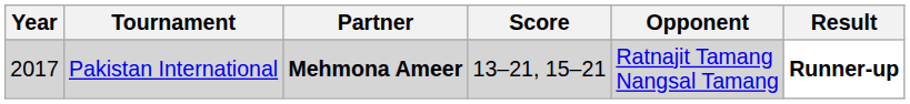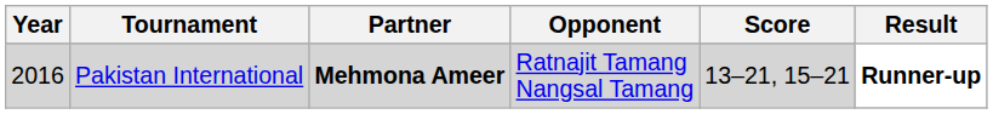columns swapped: Opponent <-> Score
Pakistan International | Year: 2017 -> 2016
